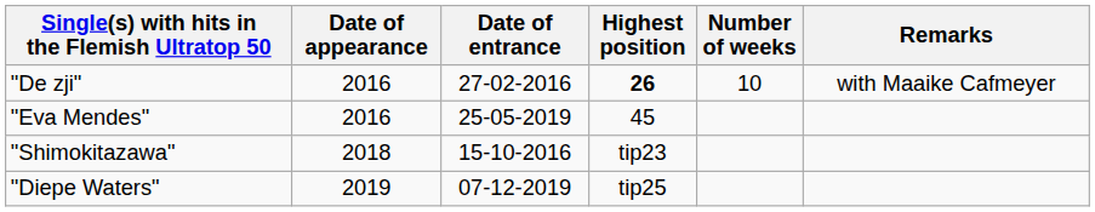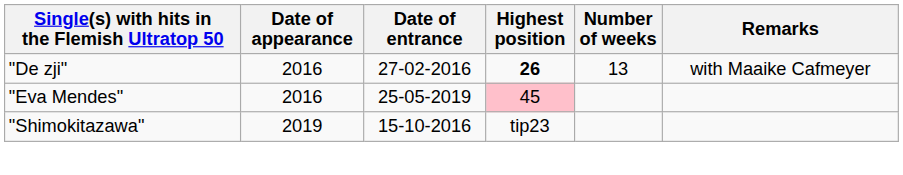"De zji" | Number of weeks: 10 -> 13
"Eva Mendes" | Highest position: no background -> pink background
"Shimokitazawa" | Date of appearance: 2018 -> 2019
- row: "Diepe Waters" | 2019 | 07-12-2019 | tip25
